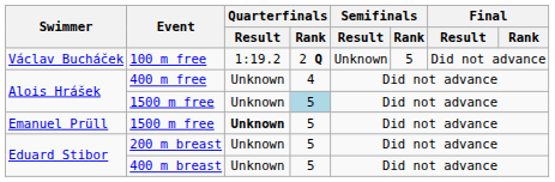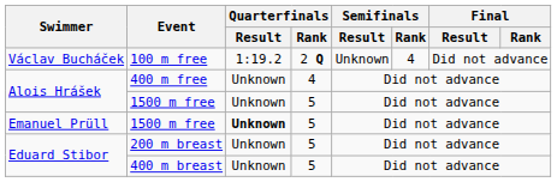100 m free | Semifinals / Rank: 5 -> 4
Alois Hrášek / 1500 m free | Quarterfinals / Rank: lightblue background -> no background
